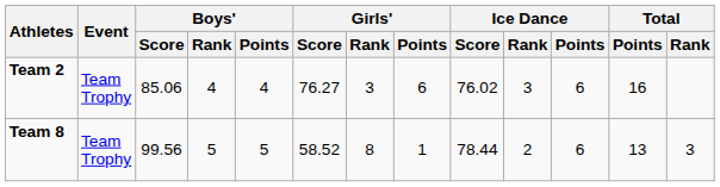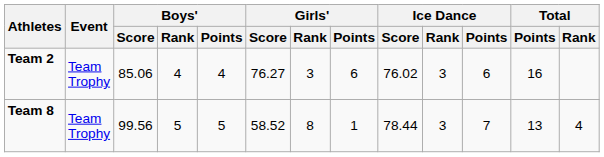Team 8 | Ice Dance / Rank: 2 -> 3
Team 8 | Ice Dance / Points: 6 -> 7
Team 8 | Total / Rank: 3 -> 4
